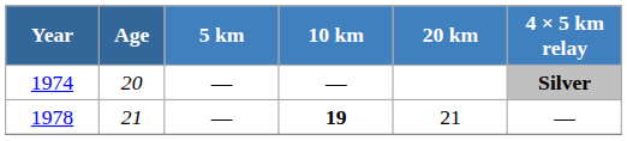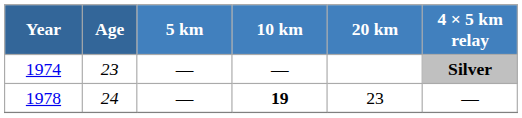1974 | Age: 20 -> 23
1978 | Age: 21 -> 24
1978 | 20 km: 21 -> 23
